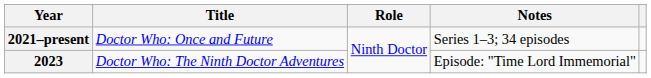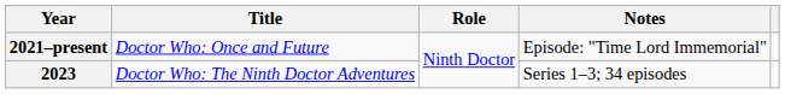2021–present | Notes: Series 1–3; 34 episodes -> Episode: "Time Lord Immemorial"
2023 | Notes: Episode: "Time Lord Immemorial" -> Series 1–3; 34 episodes
